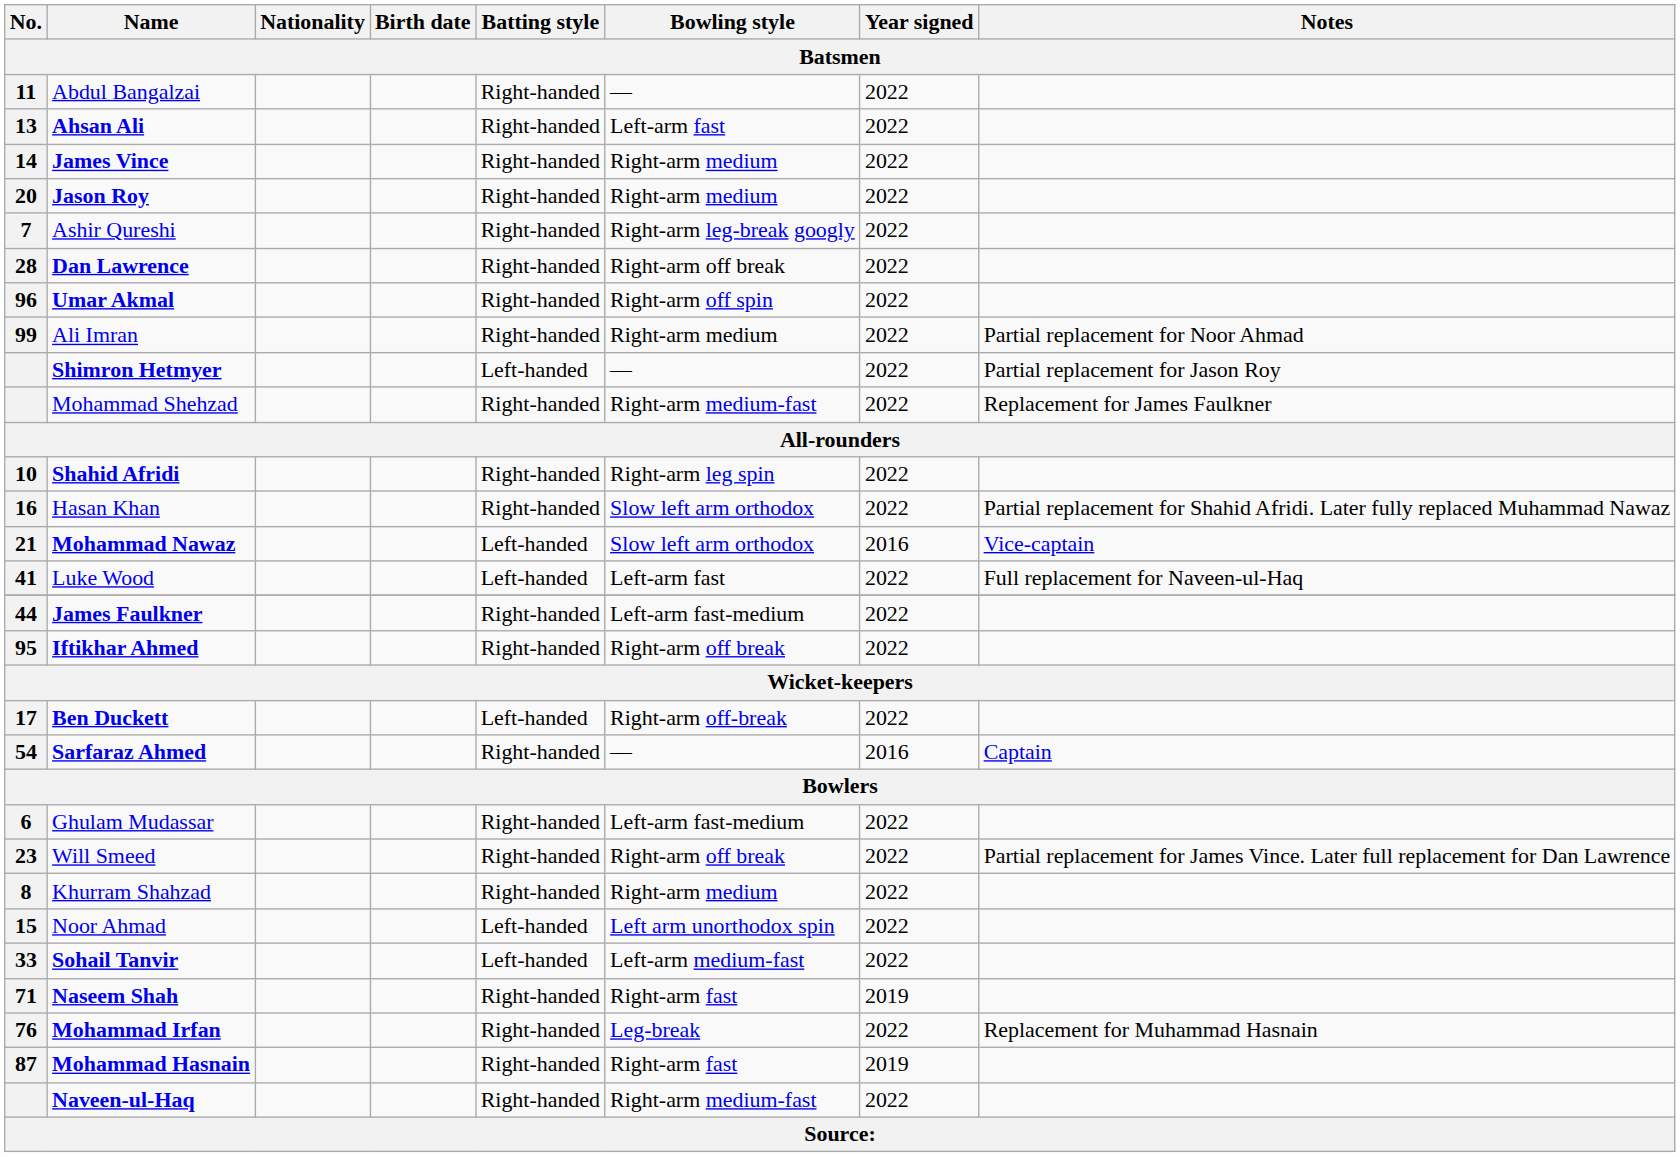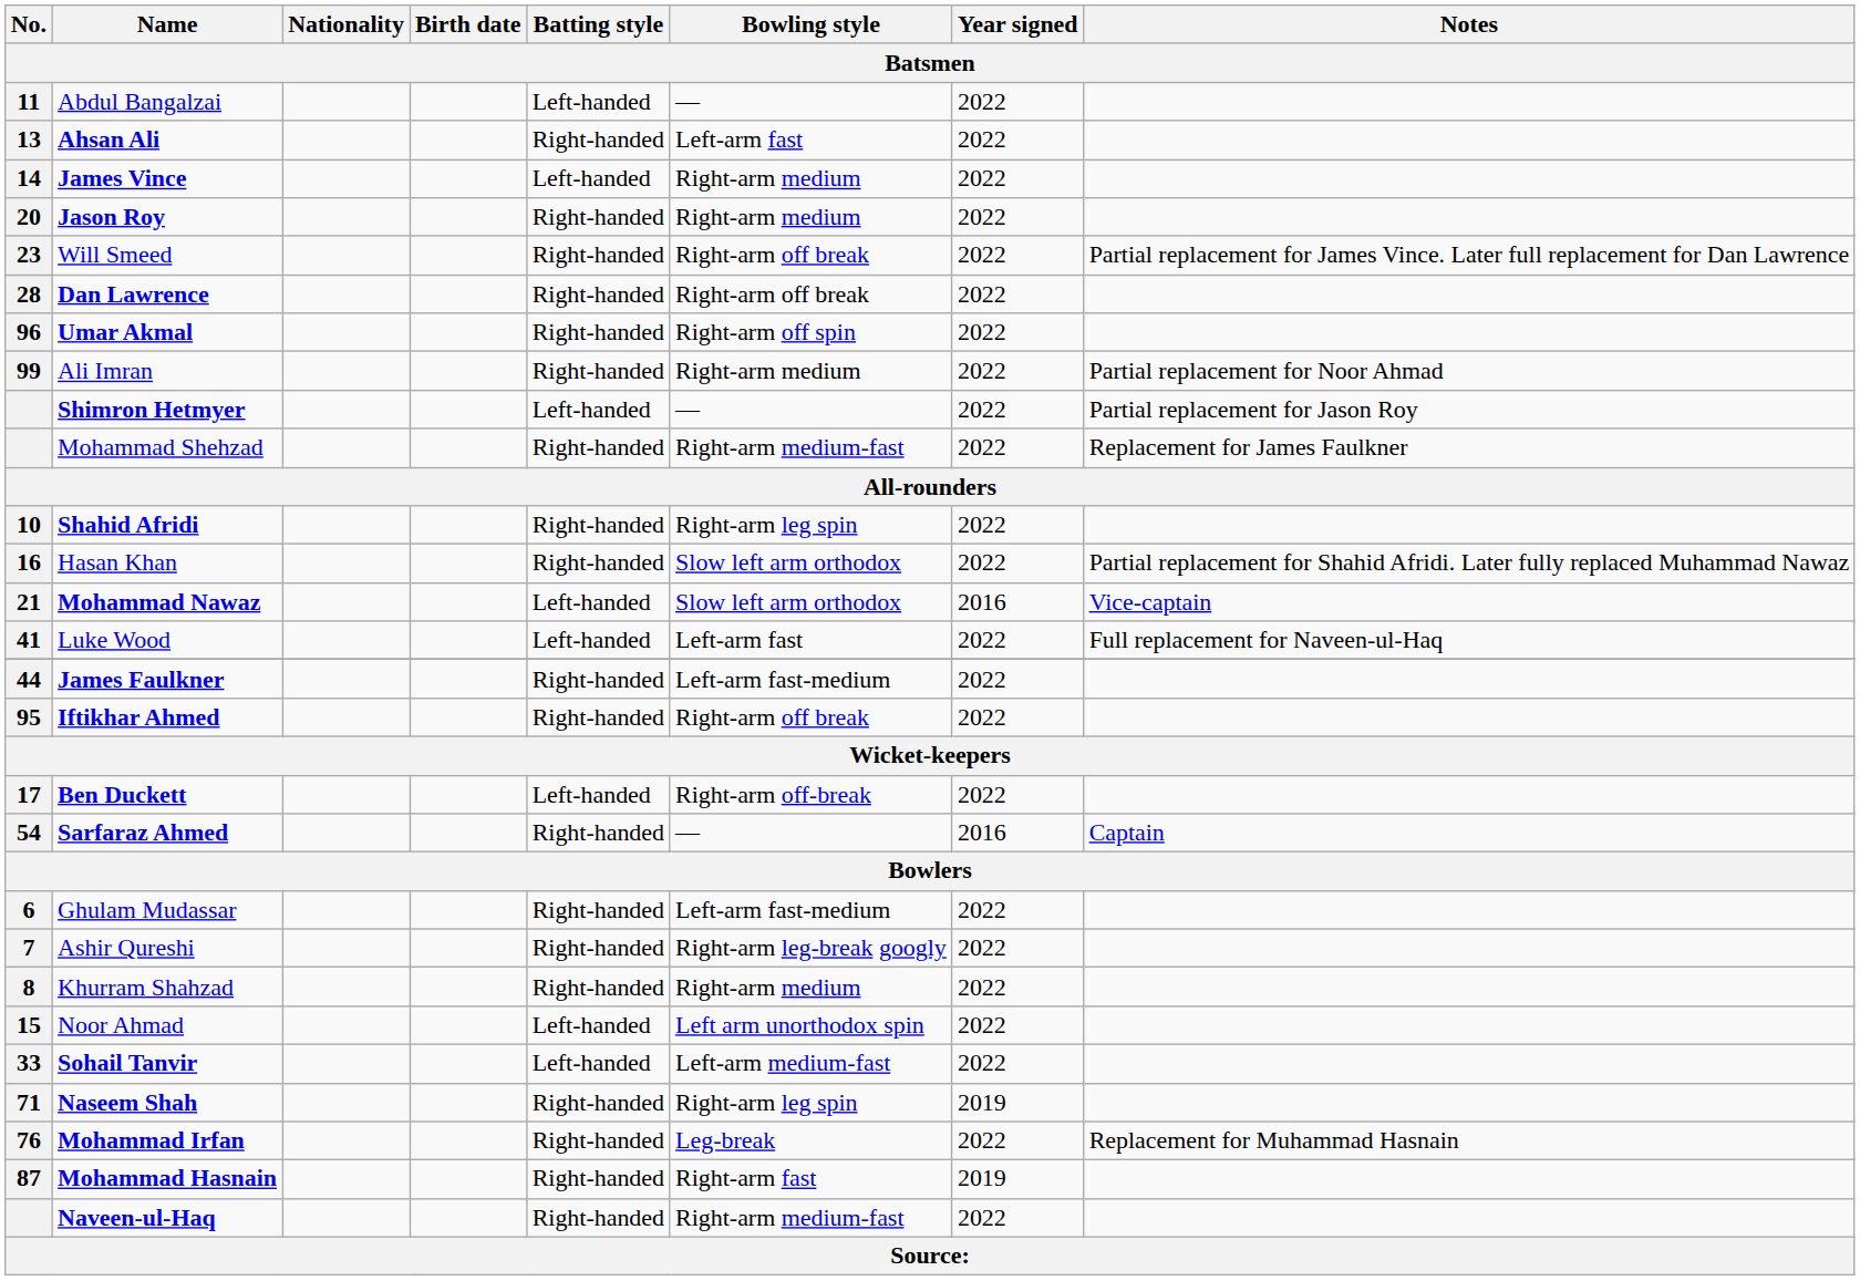Abdul Bangalzai | Batting style: Right-handed -> Left-handed
James Vince | Batting style: Right-handed -> Left-handed
rows swapped: Will Smeed <-> Ashir Qureshi
Naseem Shah | Bowling style: Right-arm fast -> Right-arm leg spin
